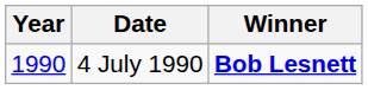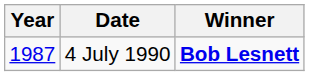4 July 1990 | Year: 1990 -> 1987
